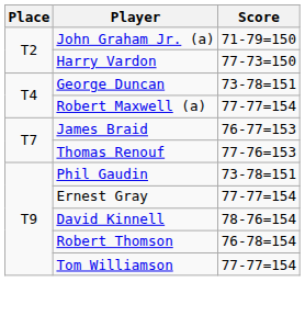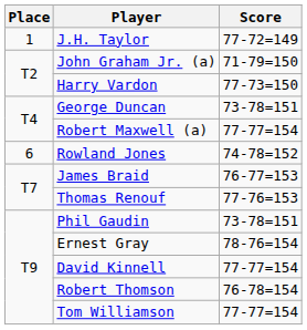+ row: 1 | J.H. Taylor | 77-72=149
+ row: 6 | Rowland Jones | 74-78=152
Ernest Gray | Score: 77-77=154 -> 78-76=154
David Kinnell | Score: 78-76=154 -> 77-77=154
